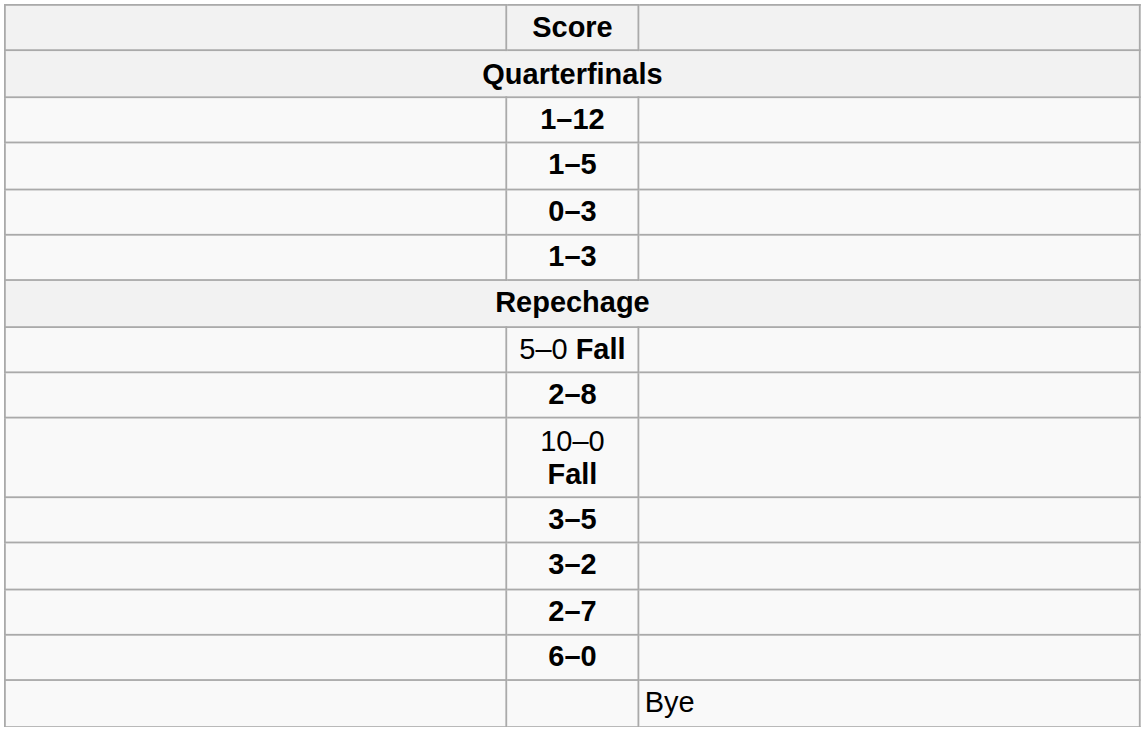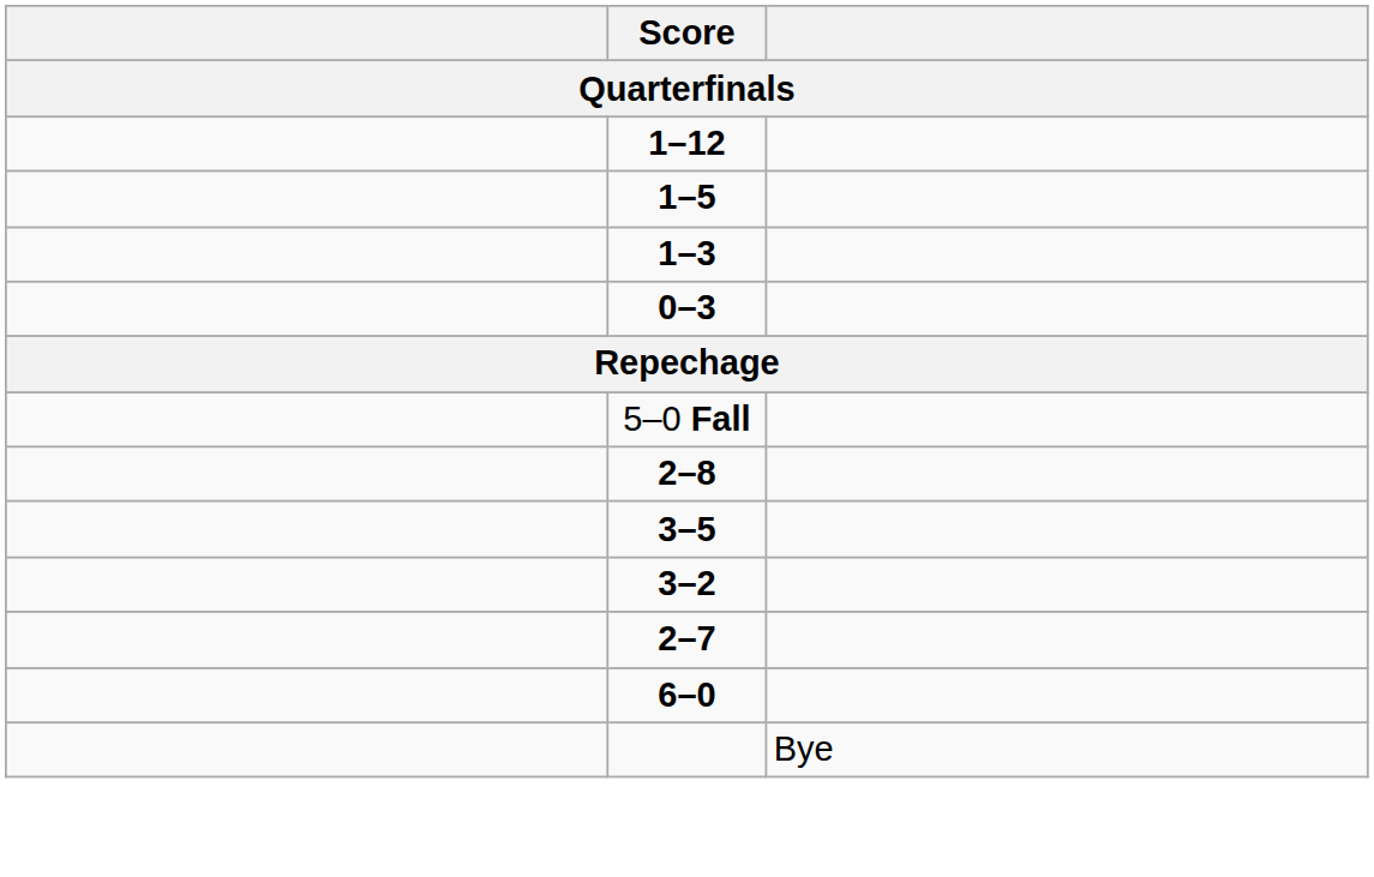rows swapped: 0–3 <-> 1–3
- row: 10–0 Fall
